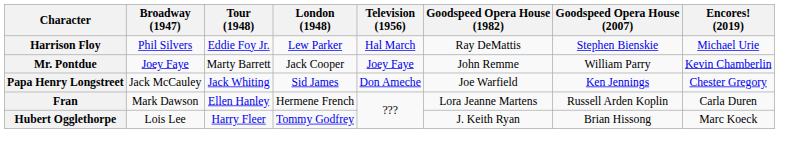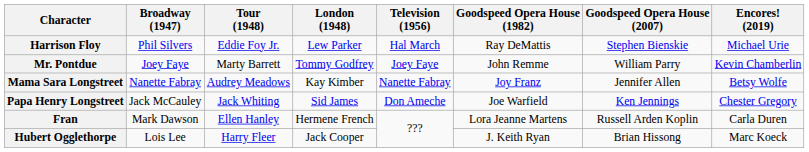Mr. Pontdue | London (1948): Jack Cooper -> Tommy Godfrey
+ row: Mama Sara Longstreet | Nanette Fabray | Audrey Meadows | Kay Kimber | Nanette Fabray | Joy Franz | Jennifer Allen | Betsy Wolfe
Hubert Ogglethorpe | London (1948): Tommy Godfrey -> Jack Cooper
